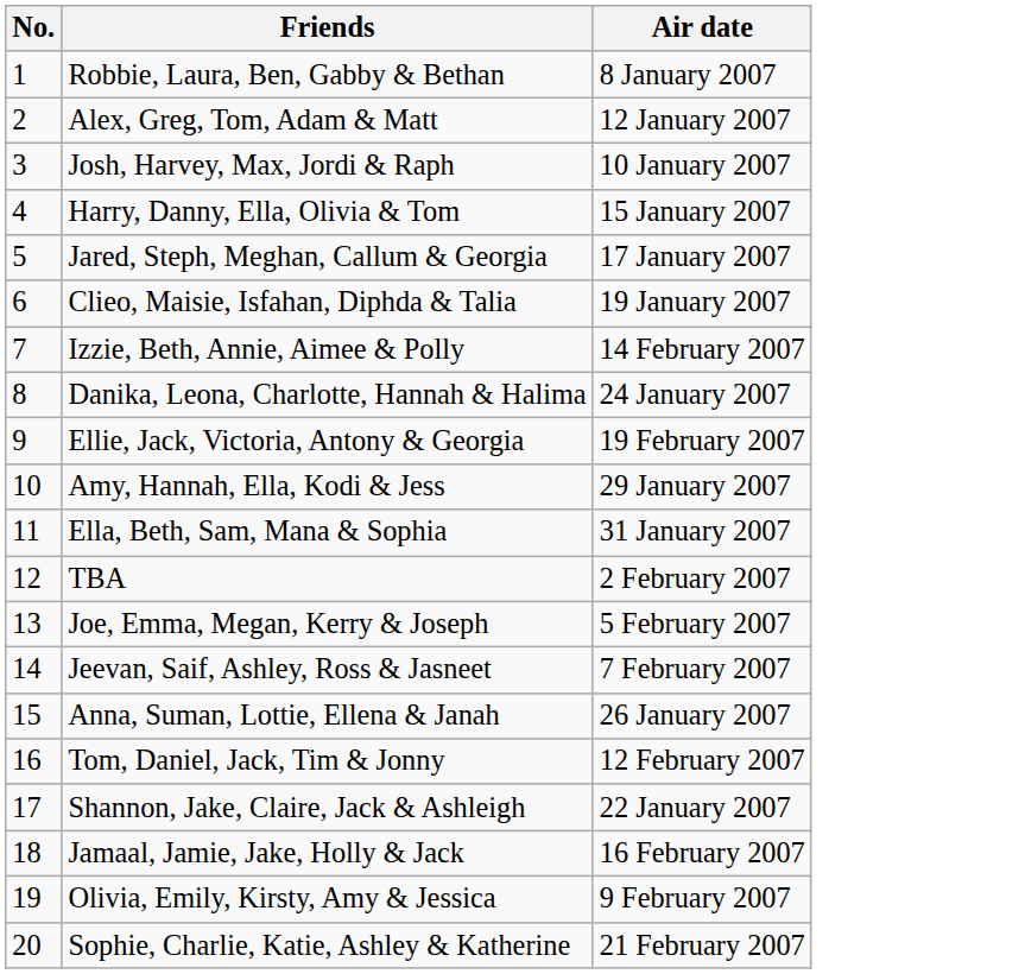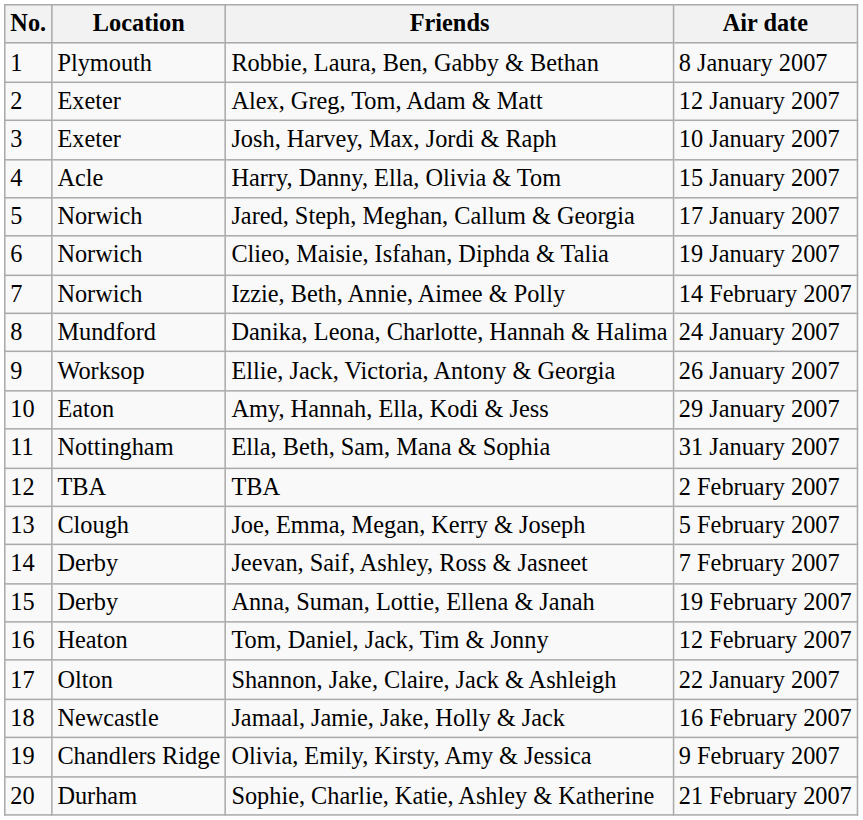+ column: Location | Plymouth | Exeter | Exeter | Acle | Norwich | Norwich | Norwich | Mundford | Worksop | Eaton | Nottingham | TBA | Clough | Derby | Derby | Heaton | Olton | Newcastle | Chandlers Ridge | Durham
Ellie, Jack, Victoria, Antony & Georgia | Air date: 19 February 2007 -> 26 January 2007
Anna, Suman, Lottie, Ellena & Janah | Air date: 26 January 2007 -> 19 February 2007
